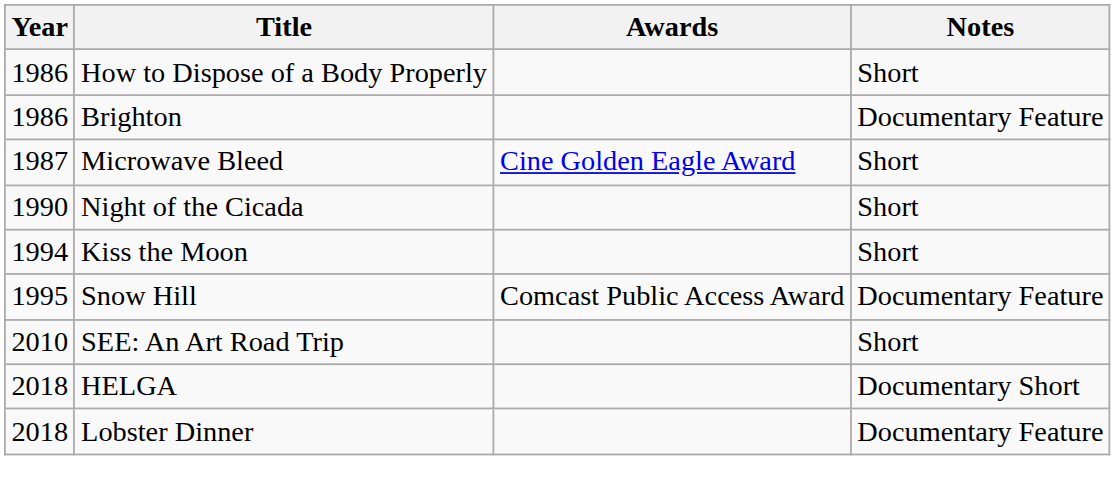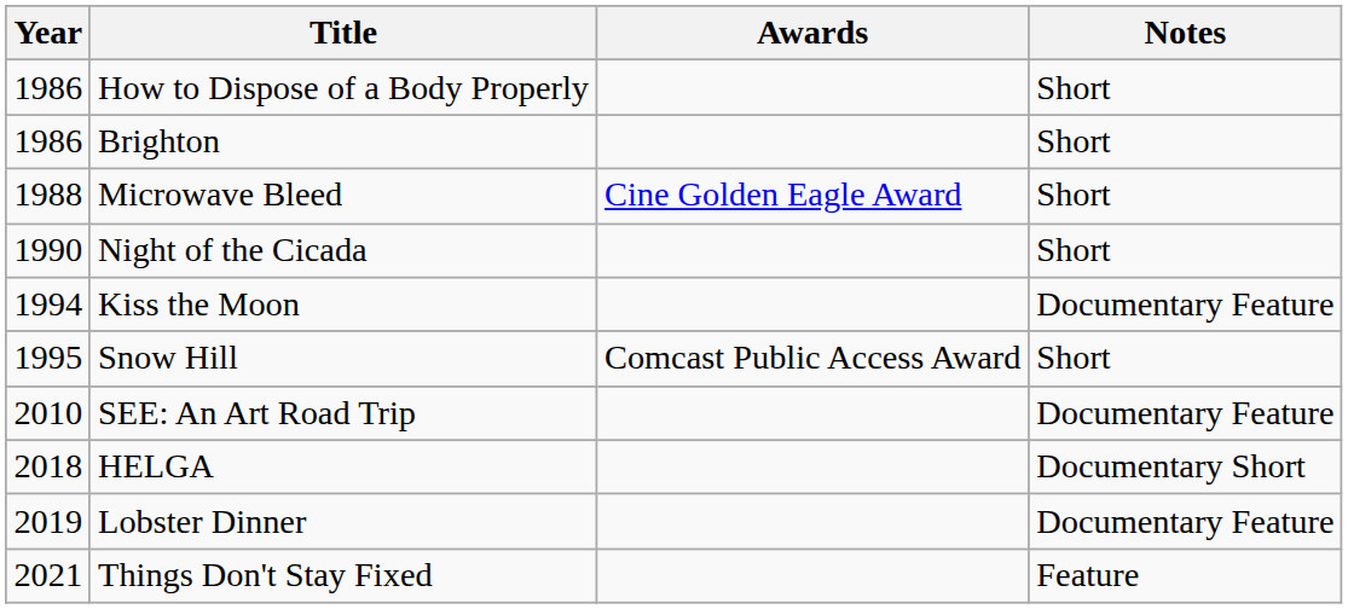Brighton | Notes: Documentary Feature -> Short
Microwave Bleed | Year: 1987 -> 1988
Kiss the Moon | Notes: Short -> Documentary Feature
Snow Hill | Notes: Documentary Feature -> Short
SEE: An Art Road Trip | Notes: Short -> Documentary Feature
Lobster Dinner | Year: 2018 -> 2019
+ row: 2021 | Things Don't Stay Fixed | Feature
